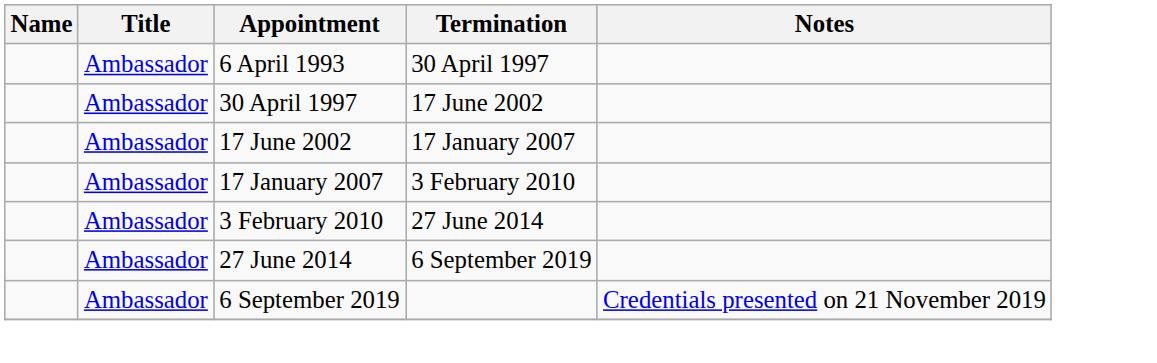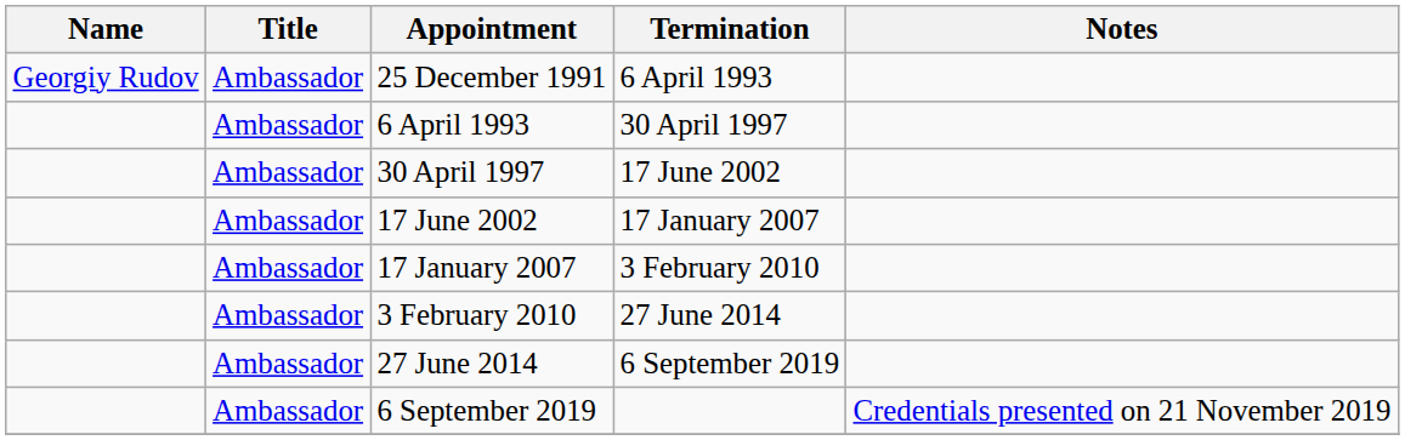+ row: Georgiy Rudov | Ambassador | 25 December 1991 | 6 April 1993
